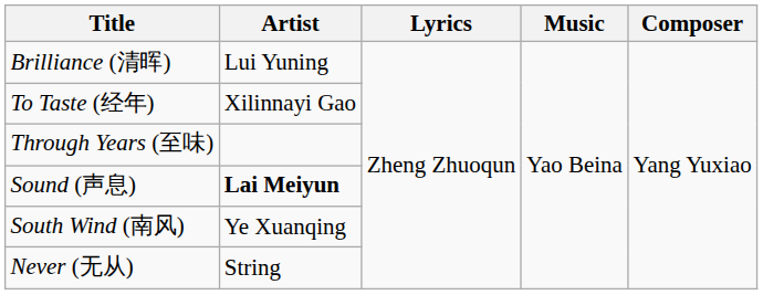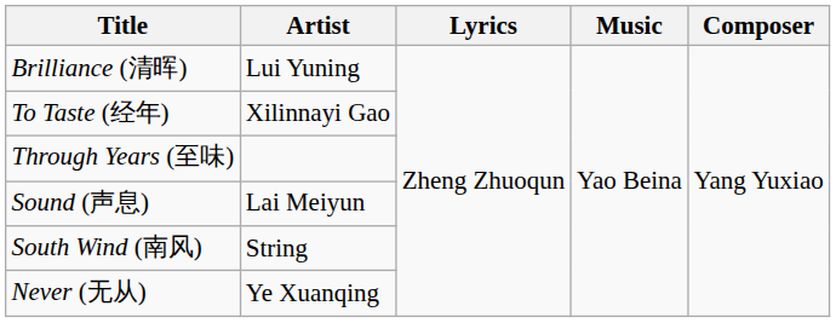Sound (声息) | Artist: bold -> normal
South Wind (南风) | Artist: Ye Xuanqing -> String
Never (无从) | Artist: String -> Ye Xuanqing
